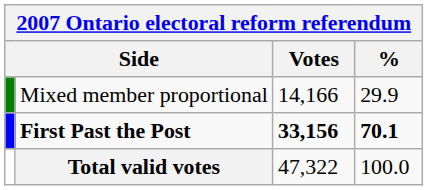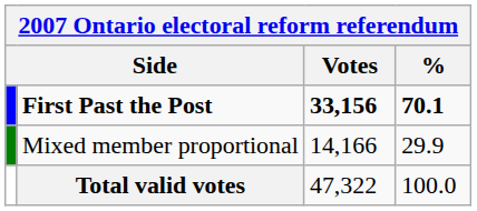rows swapped: First Past the Post <-> Mixed member proportional
